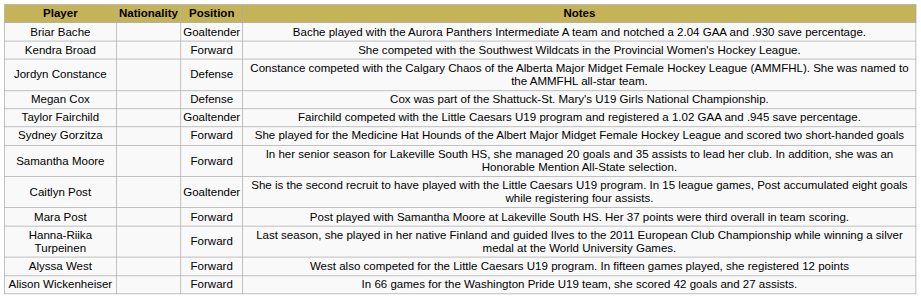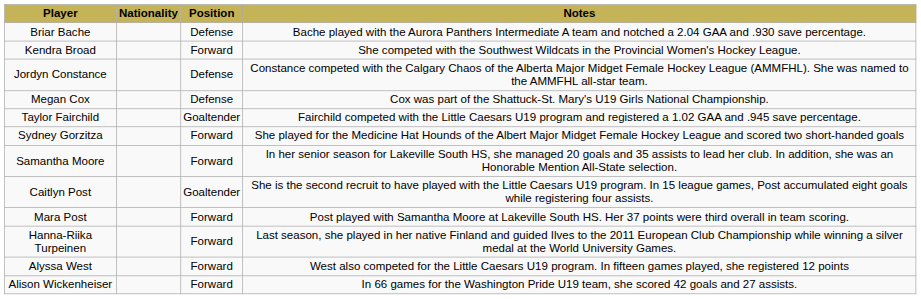Briar Bache | Position: Goaltender -> Defense
